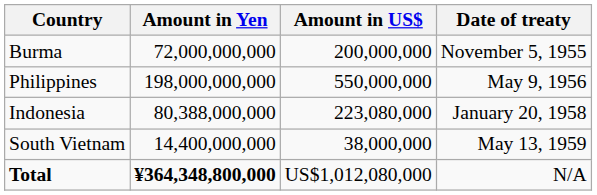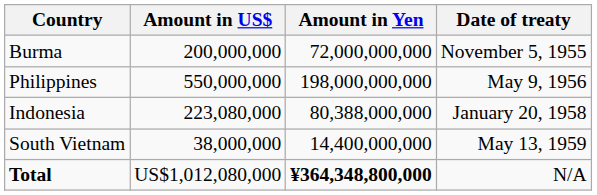columns swapped: Amount in Yen <-> Amount in US$
